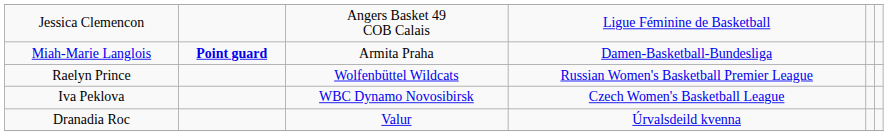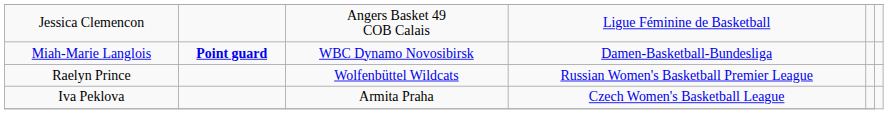Miah-Marie Langlois | column 3: Armita Praha -> WBC Dynamo Novosibirsk
Iva Peklova | column 3: WBC Dynamo Novosibirsk -> Armita Praha
- row: Dranadia Roc | Valur | Úrvalsdeild kvenna
